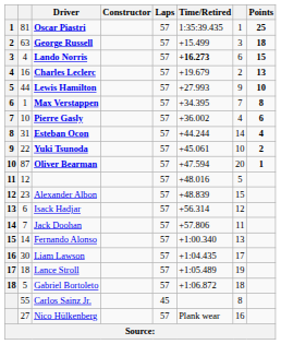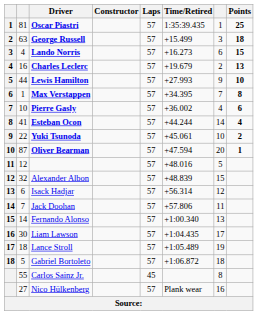Lando Norris | Time/Retired: bold -> normal
Esteban Ocon | column 2: 31 -> 41
Alexander Albon | column 2: 23 -> 32
